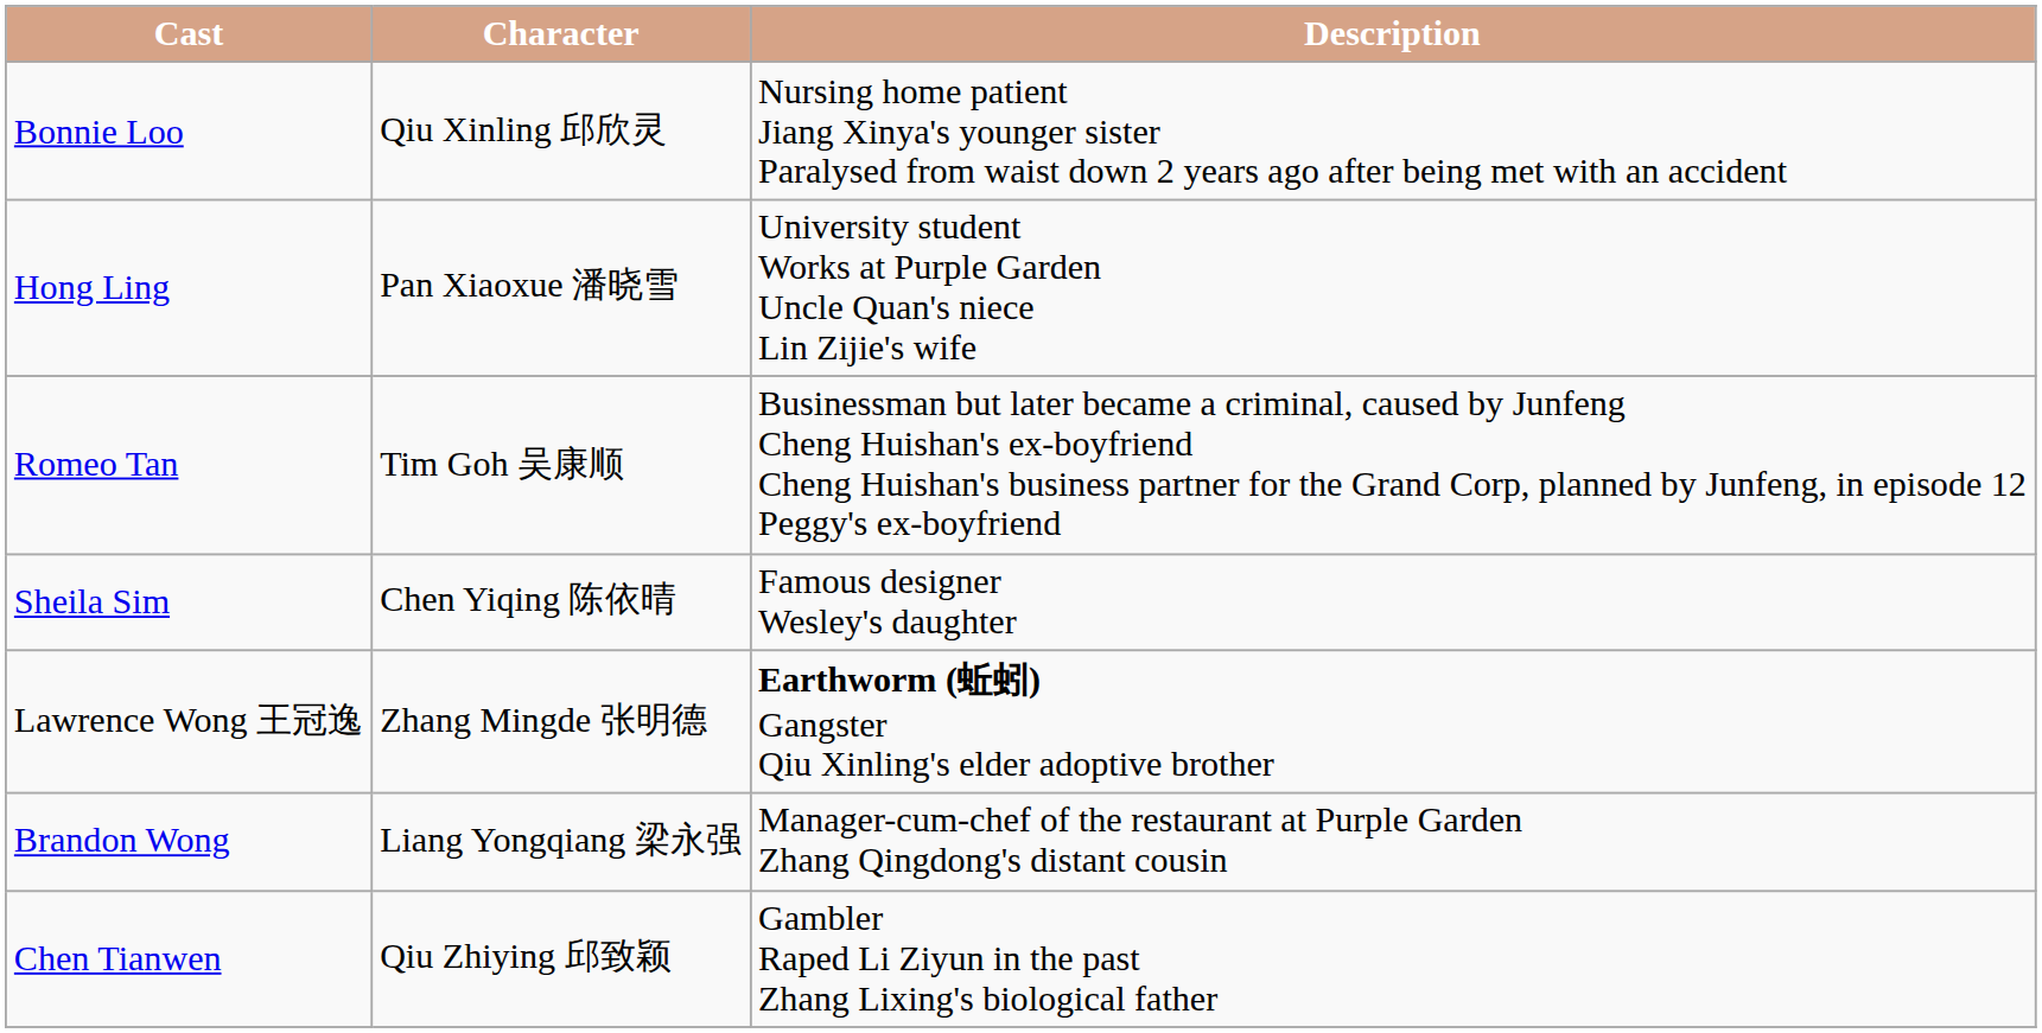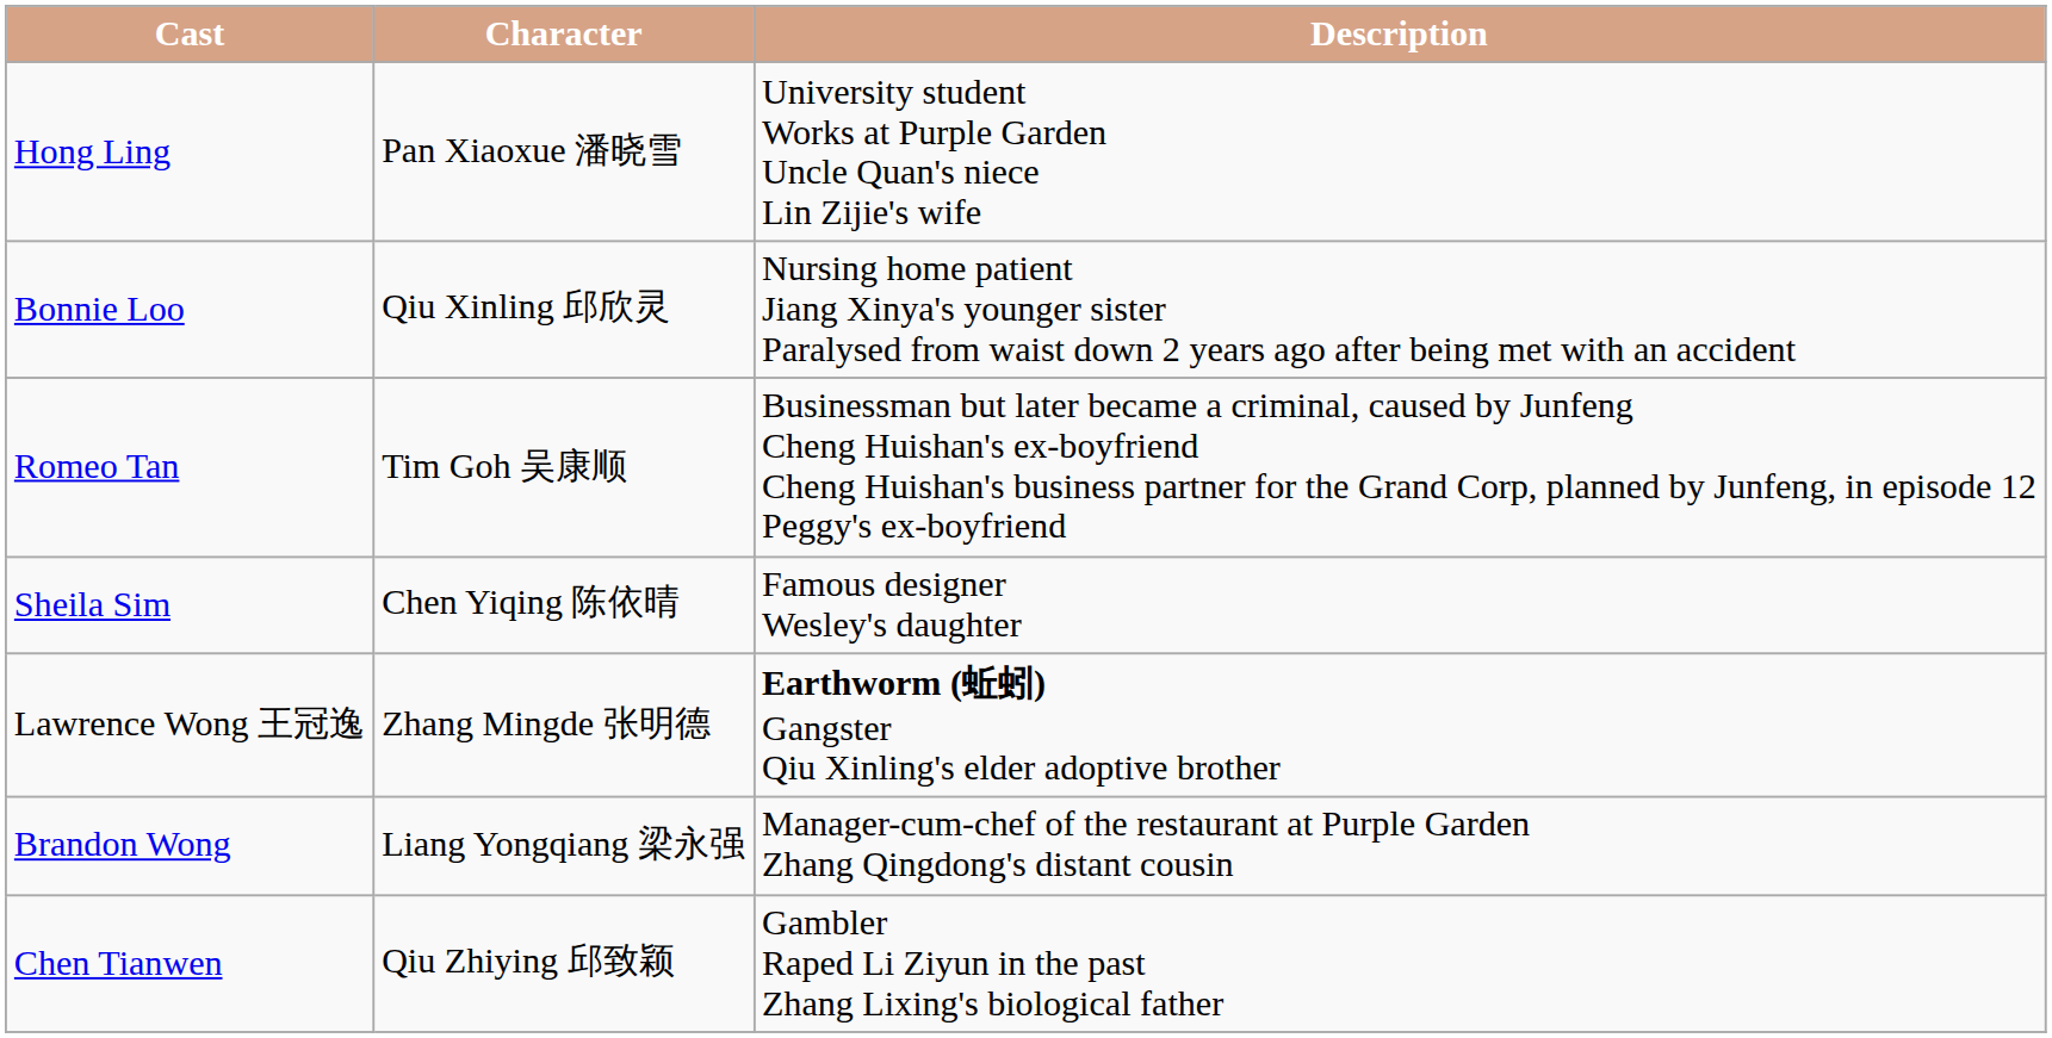rows swapped: Hong Ling <-> Bonnie Loo
